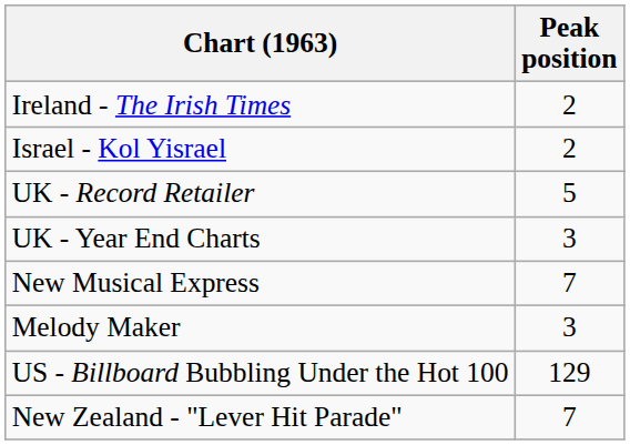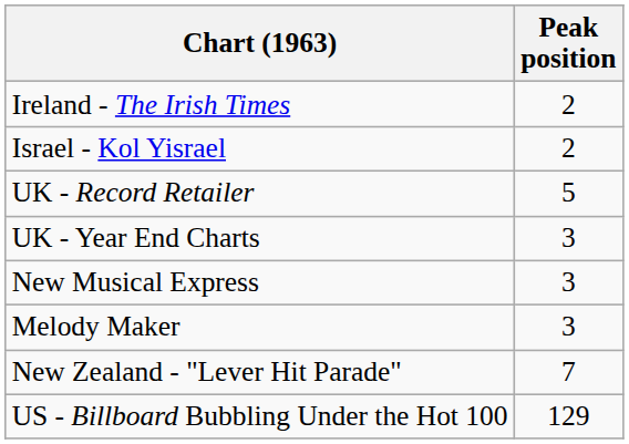New Musical Express | Peak position: 7 -> 3
rows swapped: New Zealand - "Lever Hit Parade" <-> US - Billboard Bubbling Under the Hot 100
